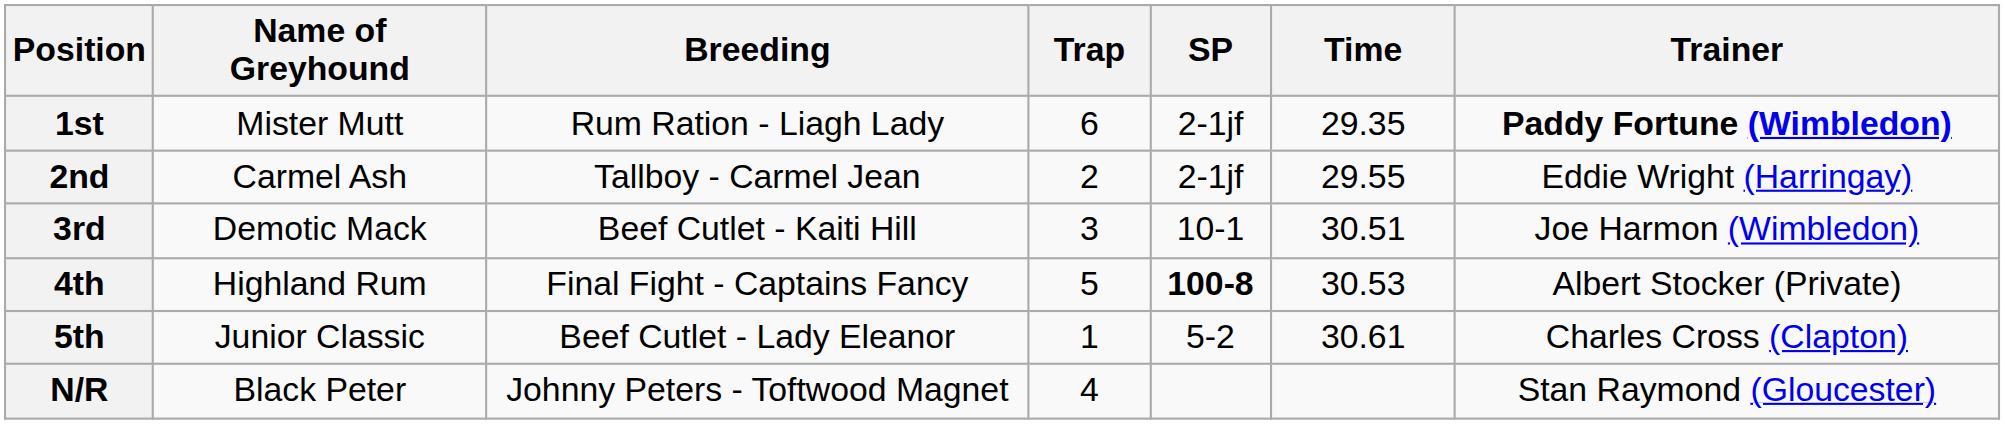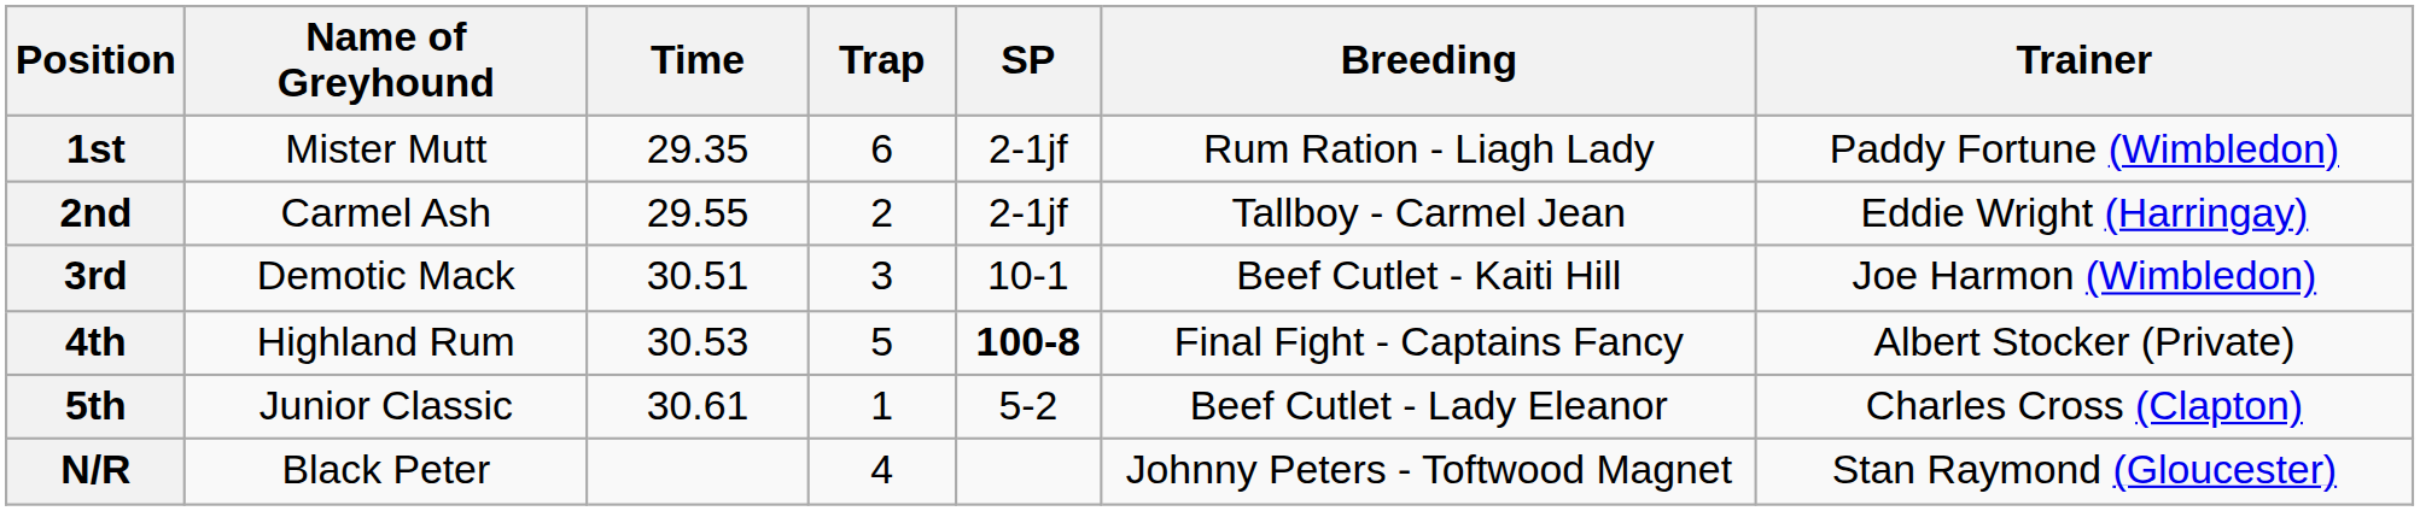columns swapped: Breeding <-> Time
1st | Trainer: bold -> normal
